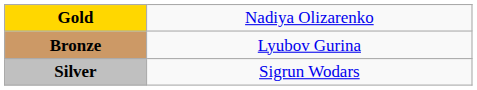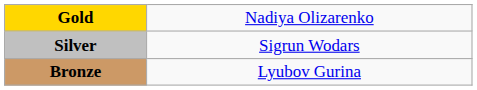rows swapped: Silver <-> Bronze
